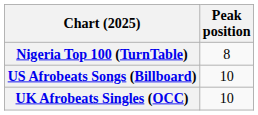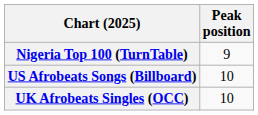Nigeria Top 100 (TurnTable) | Peak position: 8 -> 9
